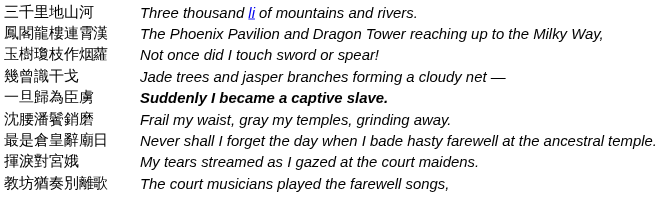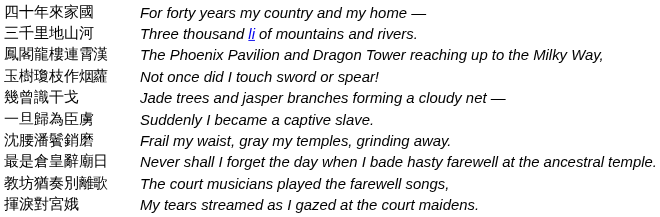+ row: 四十年來家國 | For forty years my country and my home —
一旦歸為臣虜 | column 3: bold -> normal
rows swapped: 教坊猶奏別離歌 <-> 揮淚對宮娥
